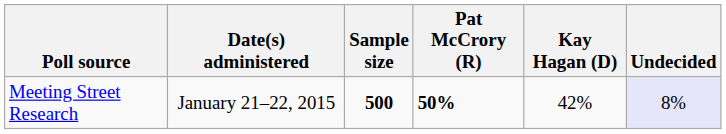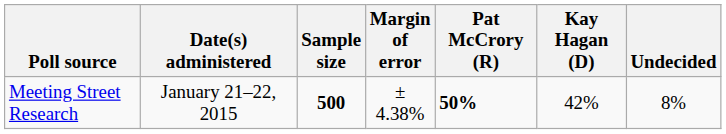+ column: Margin of error | ± 4.38%
Meeting Street Research | Undecided: lavender background -> no background
